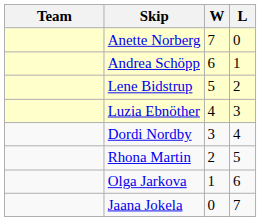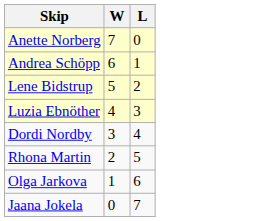- column: Team
